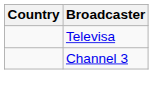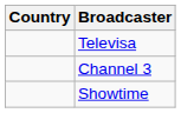+ row: Showtime
